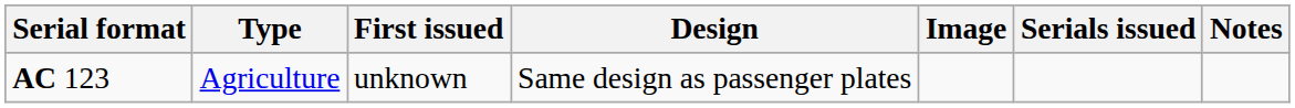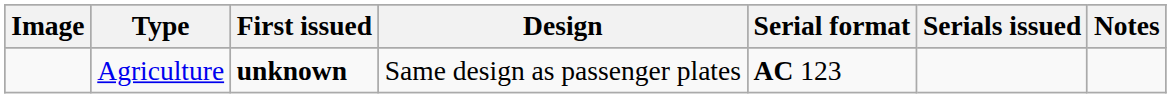columns swapped: Image <-> Serial format
Agriculture | First issued: normal -> bold
